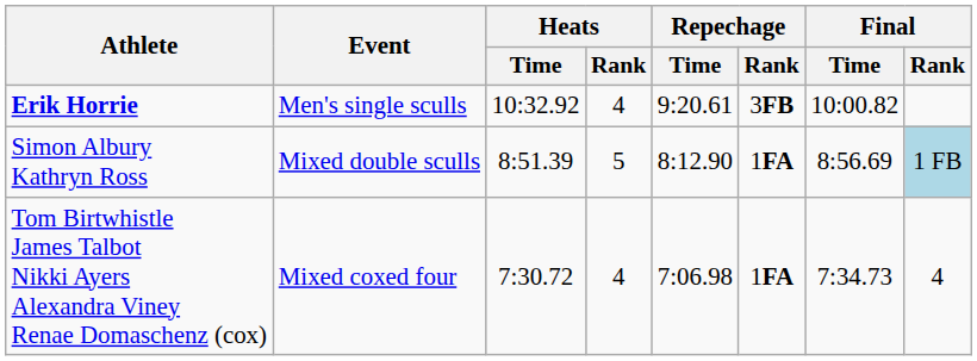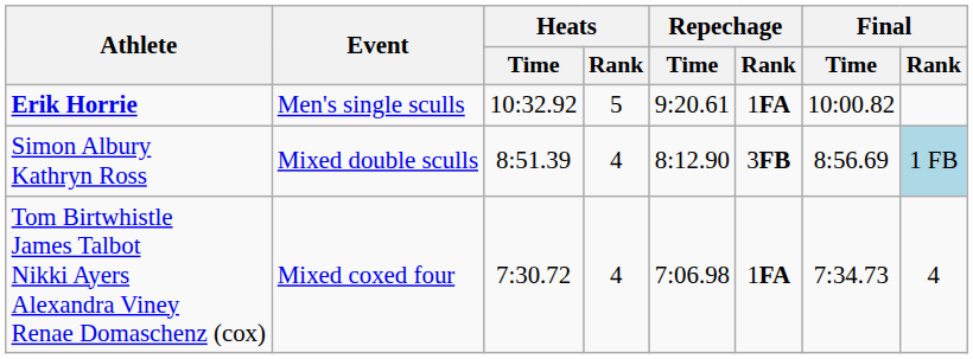Erik Horrie | Heats / Rank: 4 -> 5
Erik Horrie | Repechage / Rank: 3FB -> 1FA
Simon Albury Kathryn Ross | Heats / Rank: 5 -> 4
Simon Albury Kathryn Ross | Repechage / Rank: 1FA -> 3FB
